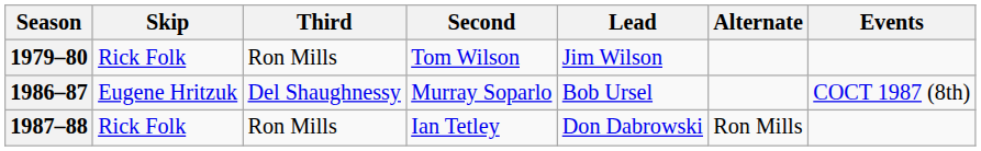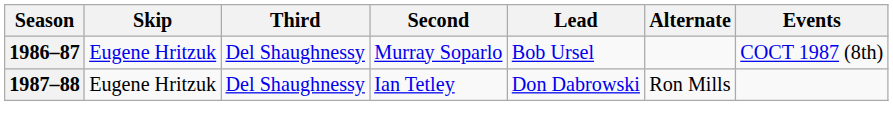- row: 1979–80 | Rick Folk | Ron Mills | Tom Wilson | Jim Wilson
1987–88 | Skip: Rick Folk -> Eugene Hritzuk
1987–88 | Third: Ron Mills -> Del Shaughnessy
